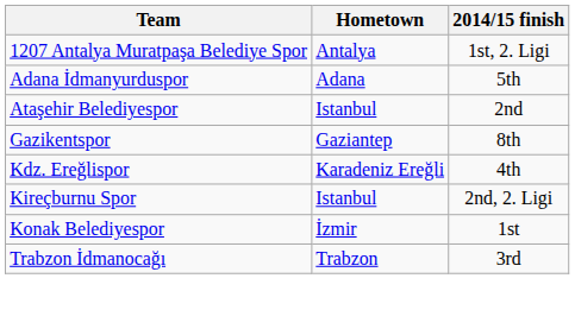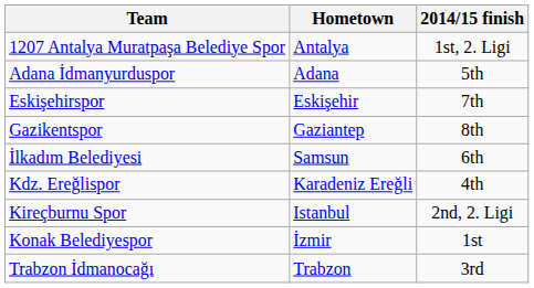- row: Ataşehir Belediyespor | Istanbul | 2nd
+ row: Eskişehirspor | Eskişehir | 7th
+ row: İlkadım Belediyesi | Samsun | 6th
